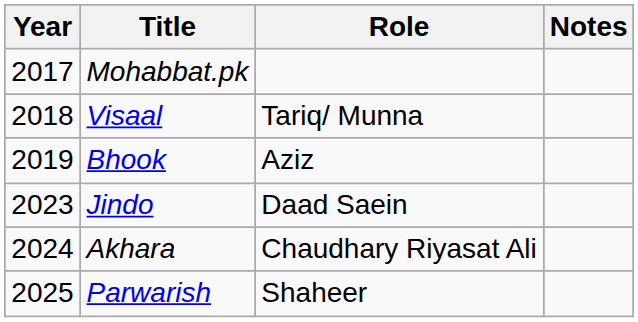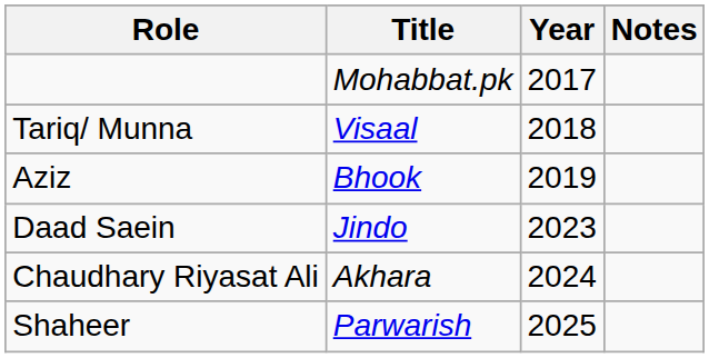columns swapped: Year <-> Role
